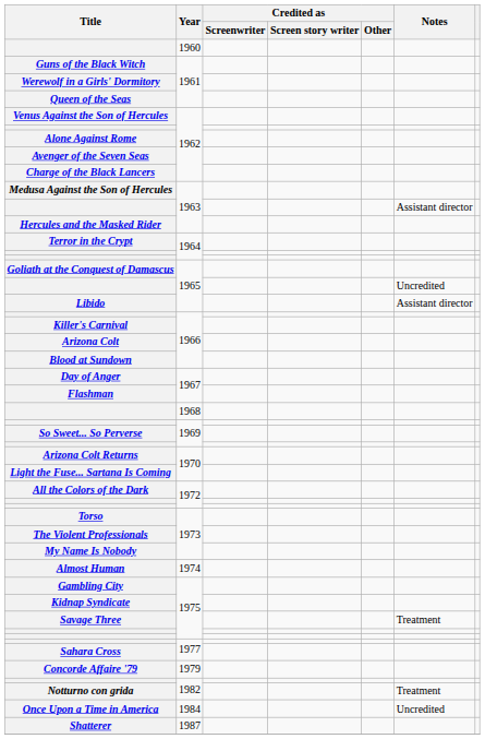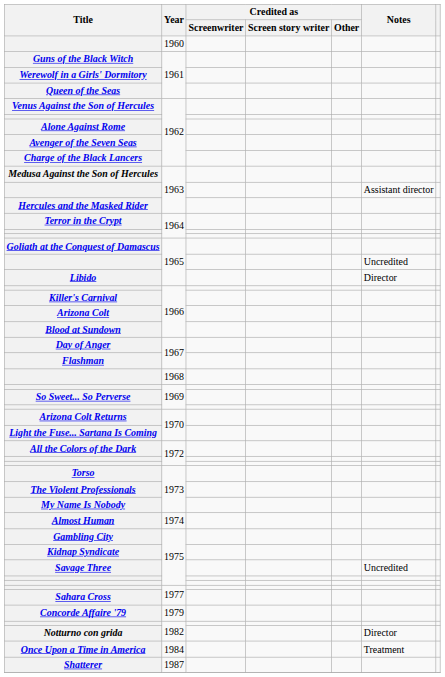Libido | Notes: Assistant director -> Director
Savage Three | Notes: Treatment -> Uncredited
Notturno con grida | Notes: Treatment -> Director
Once Upon a Time in America | Notes: Uncredited -> Treatment
